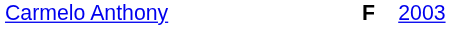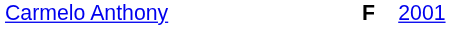Carmelo Anthony | column 3: 2003 -> 2001
